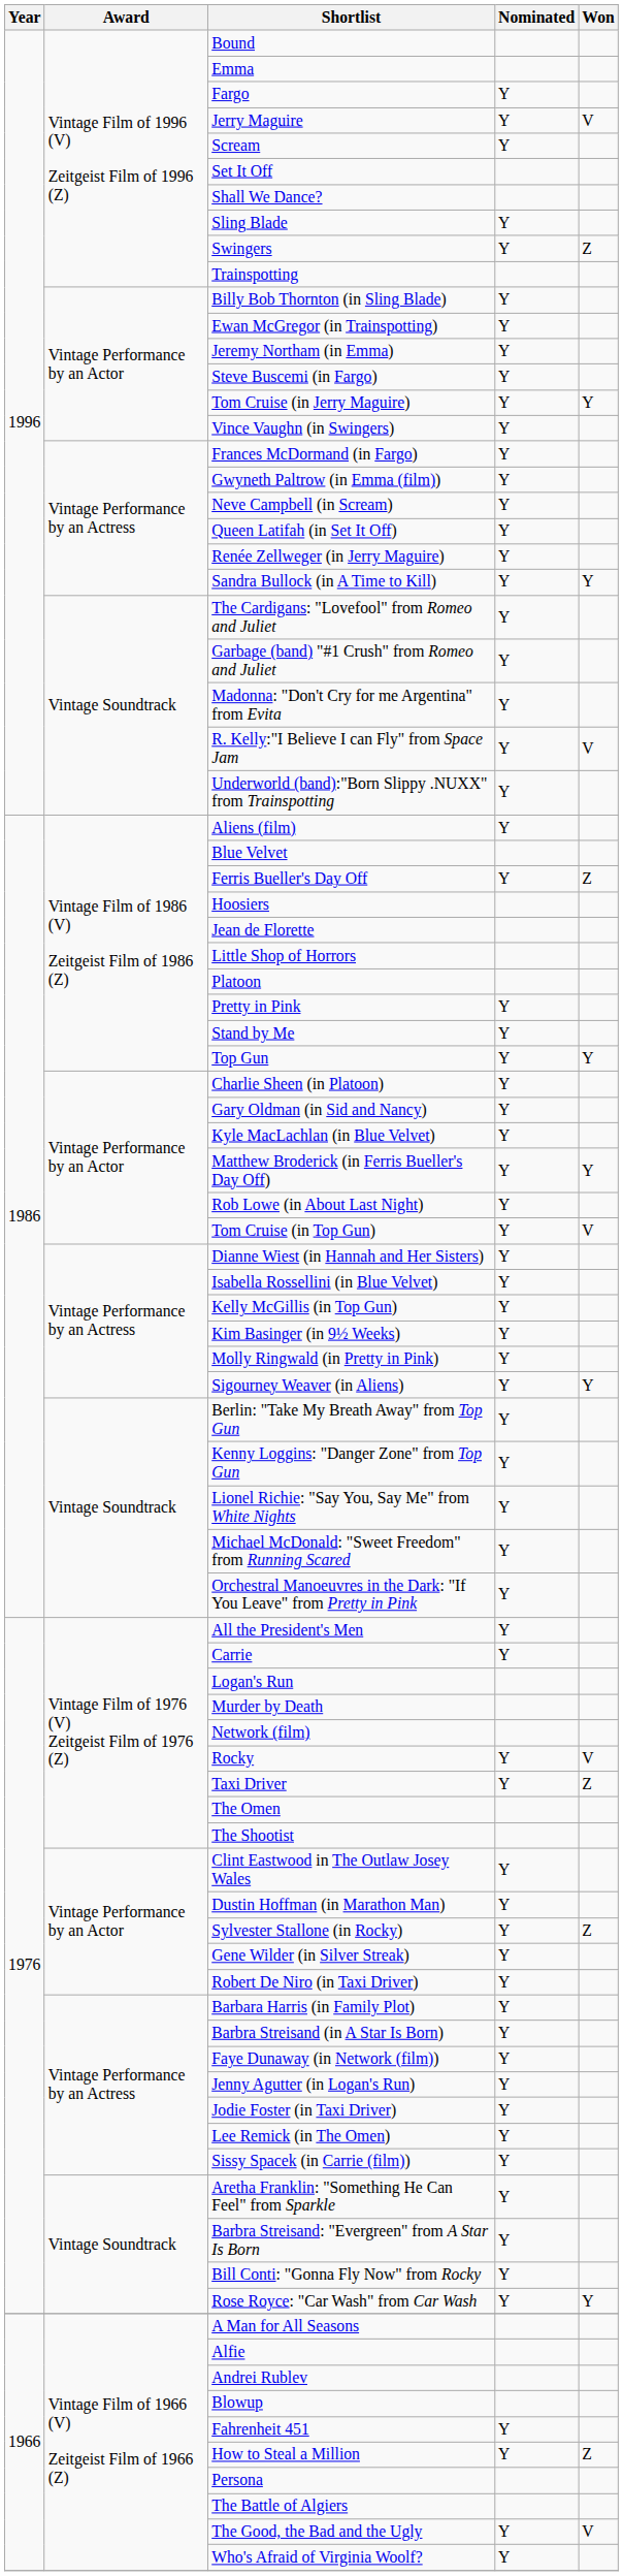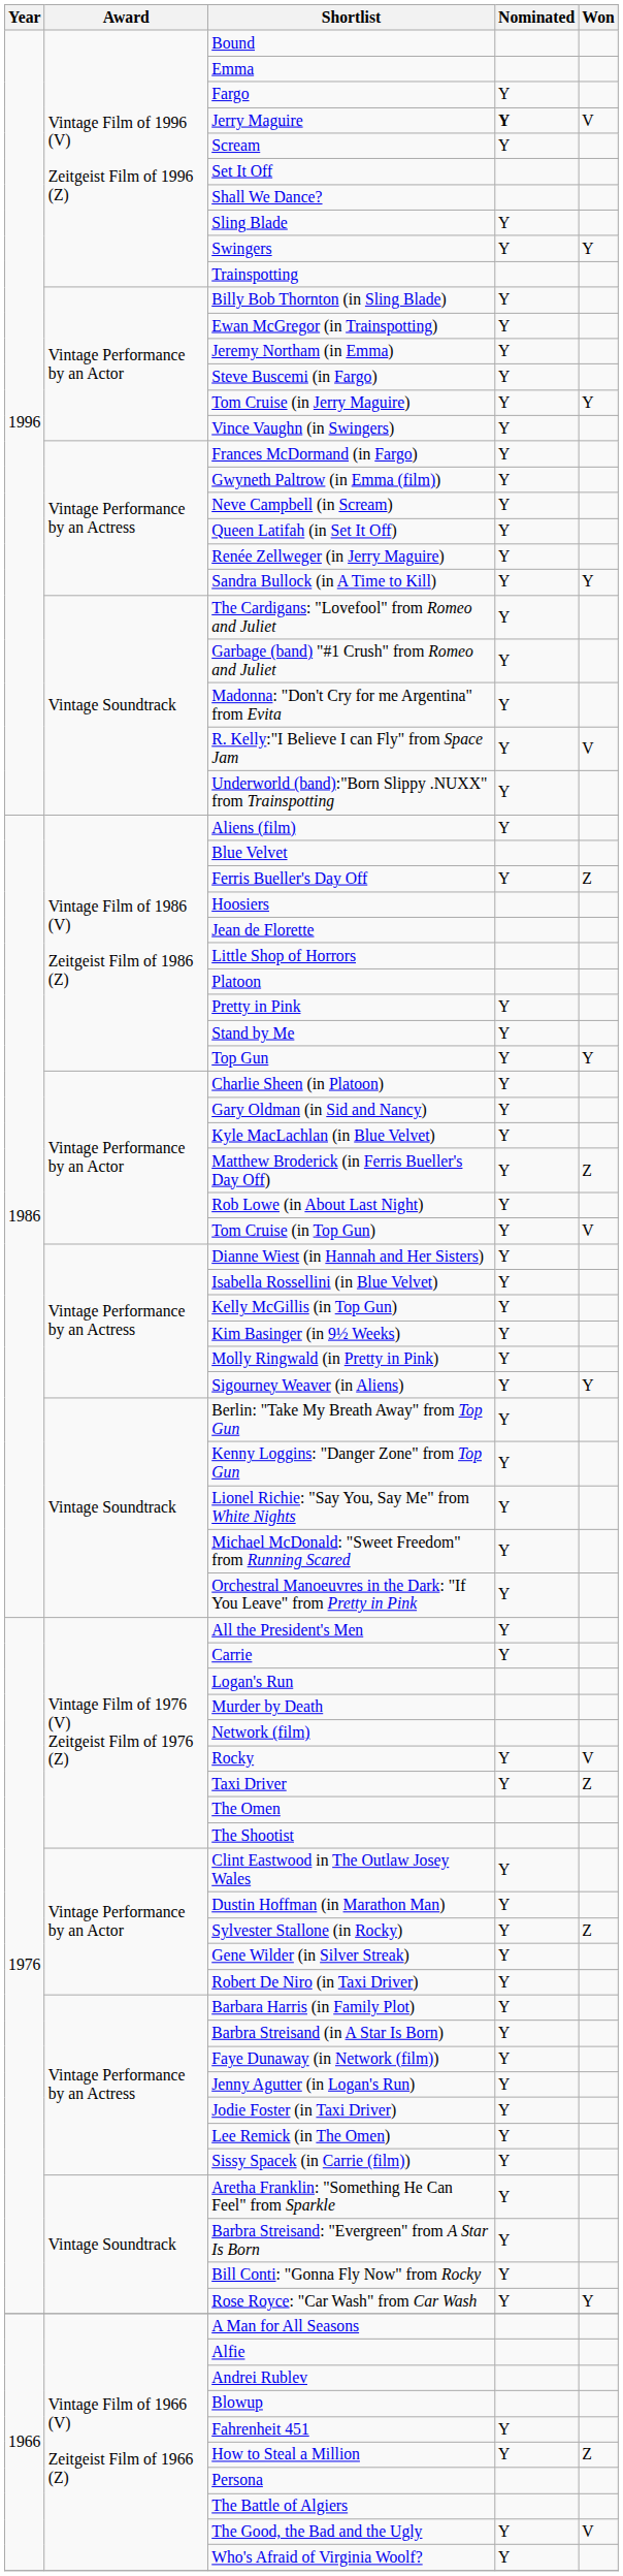Jerry Maguire | Nominated: normal -> bold
Swingers | Won: Z -> Y
Matthew Broderick (in Ferris Bueller's Day Off) | Won: Y -> Z
